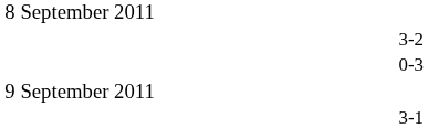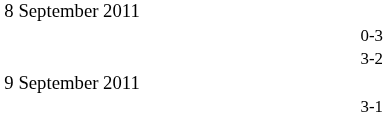rows swapped: 3-2 <-> 0-3
